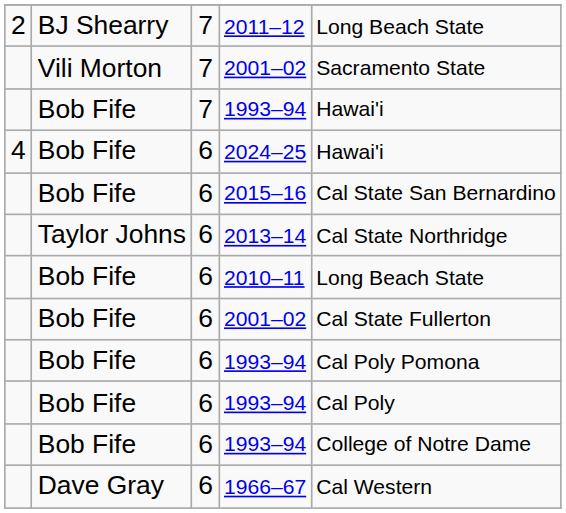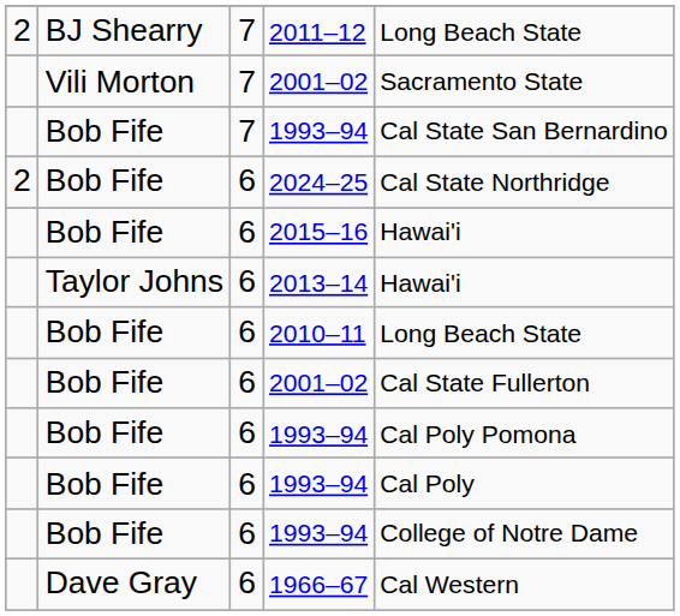7 / 1993–94 | column 5: Hawai'i -> Cal State San Bernardino
2024–25 | column 1: 4 -> 2
2024–25 | column 5: Hawai'i -> Cal State Northridge
2015–16 | column 5: Cal State San Bernardino -> Hawai'i
2013–14 | column 5: Cal State Northridge -> Hawai'i
